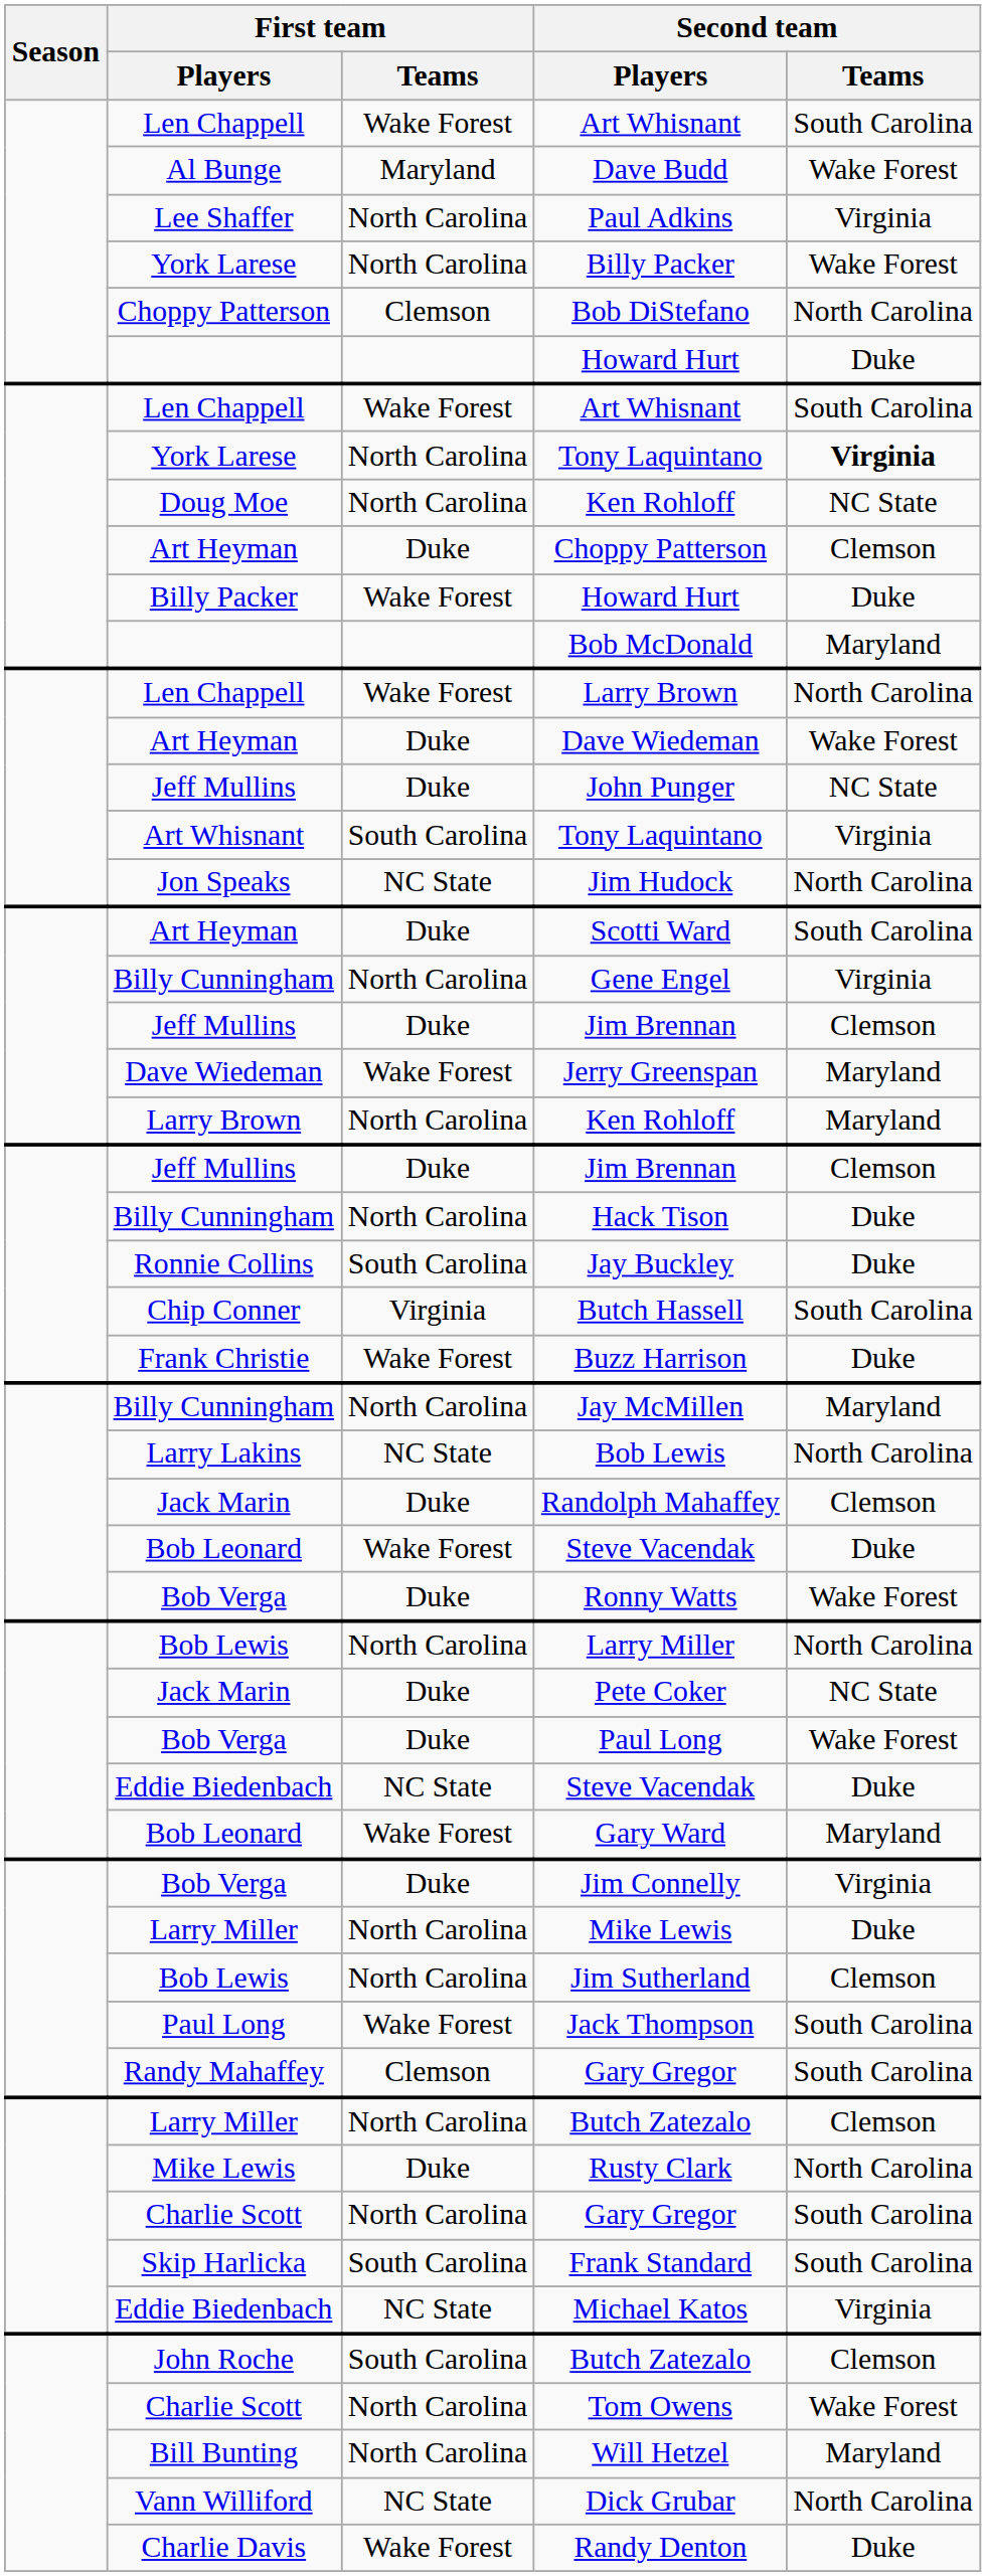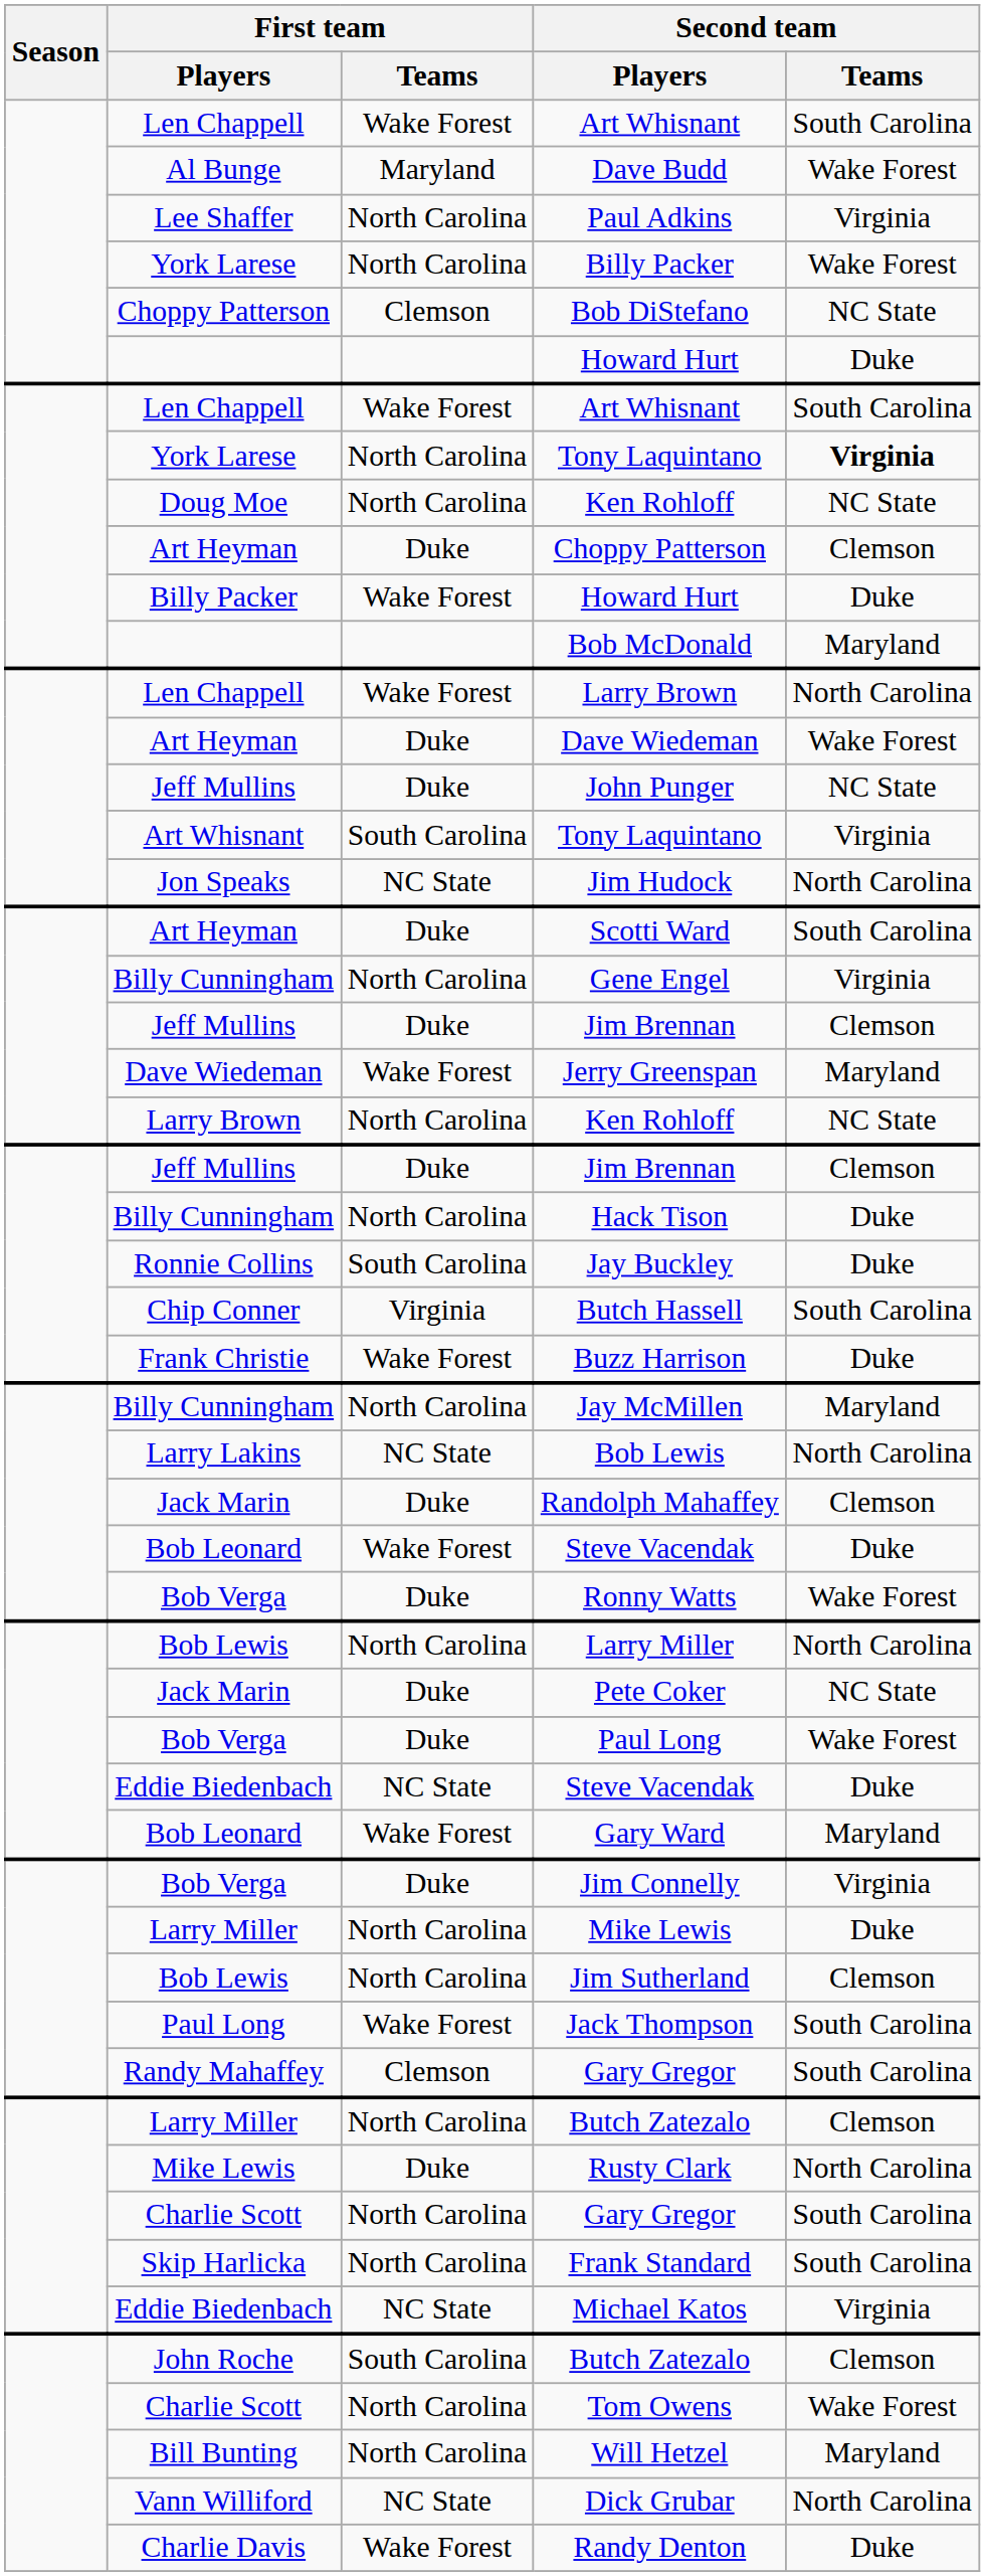Bob DiStefano | Second team / Teams: North Carolina -> NC State
Larry Brown / Ken Rohloff | Second team / Teams: Maryland -> NC State
Frank Standard | First team / Teams: South Carolina -> North Carolina
